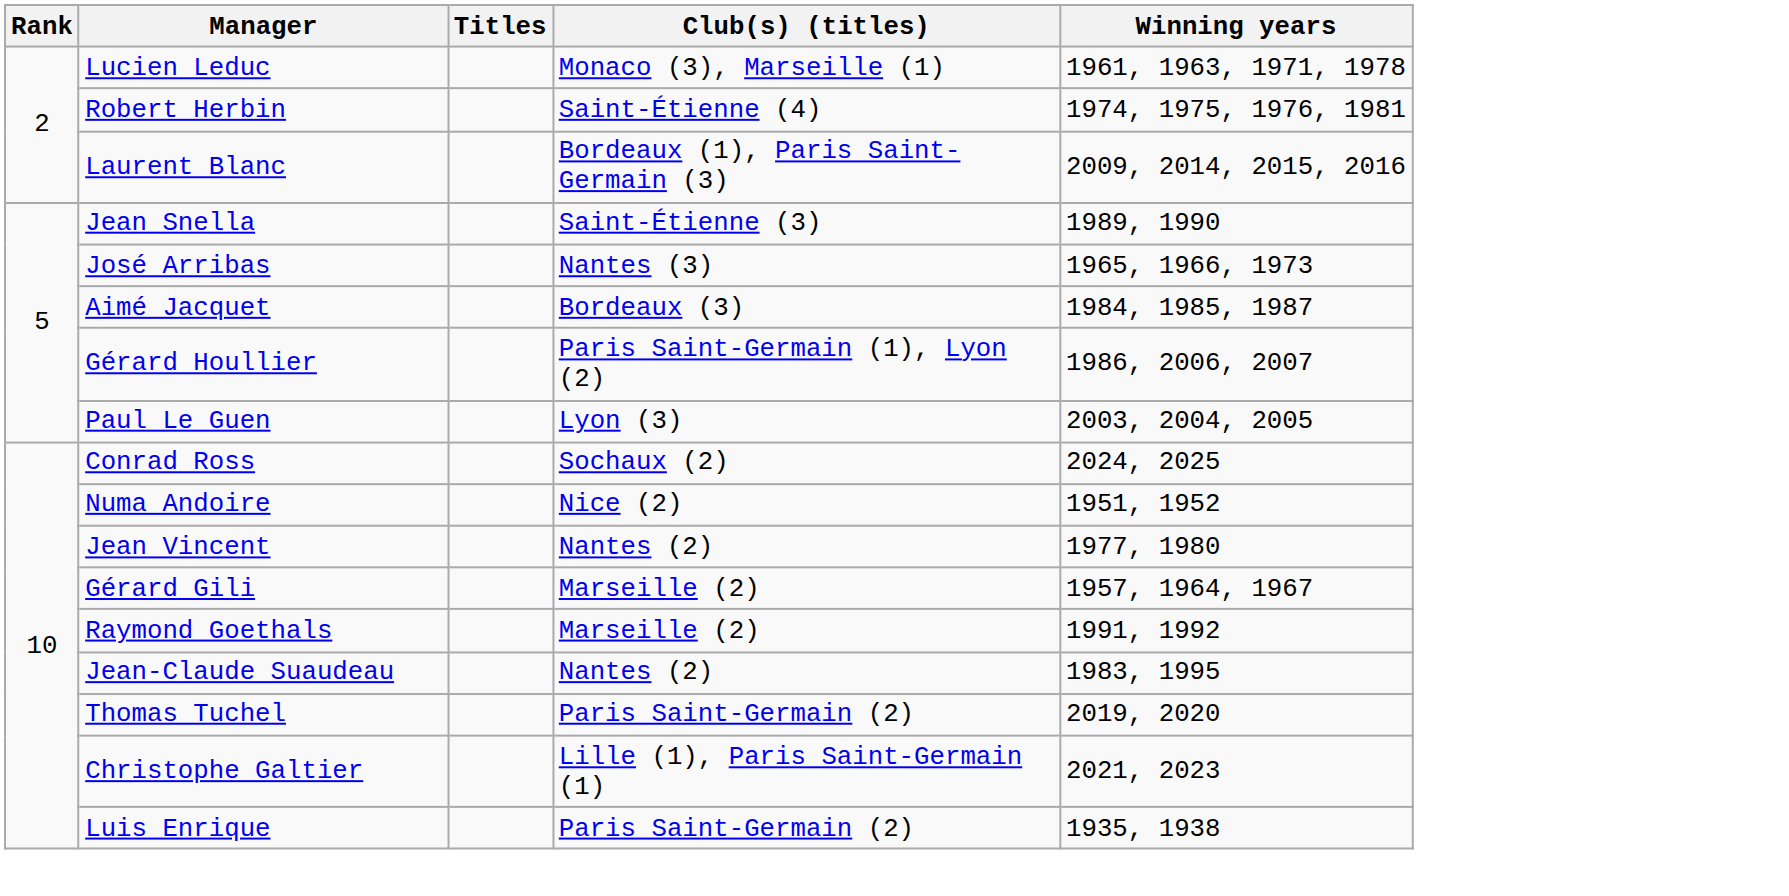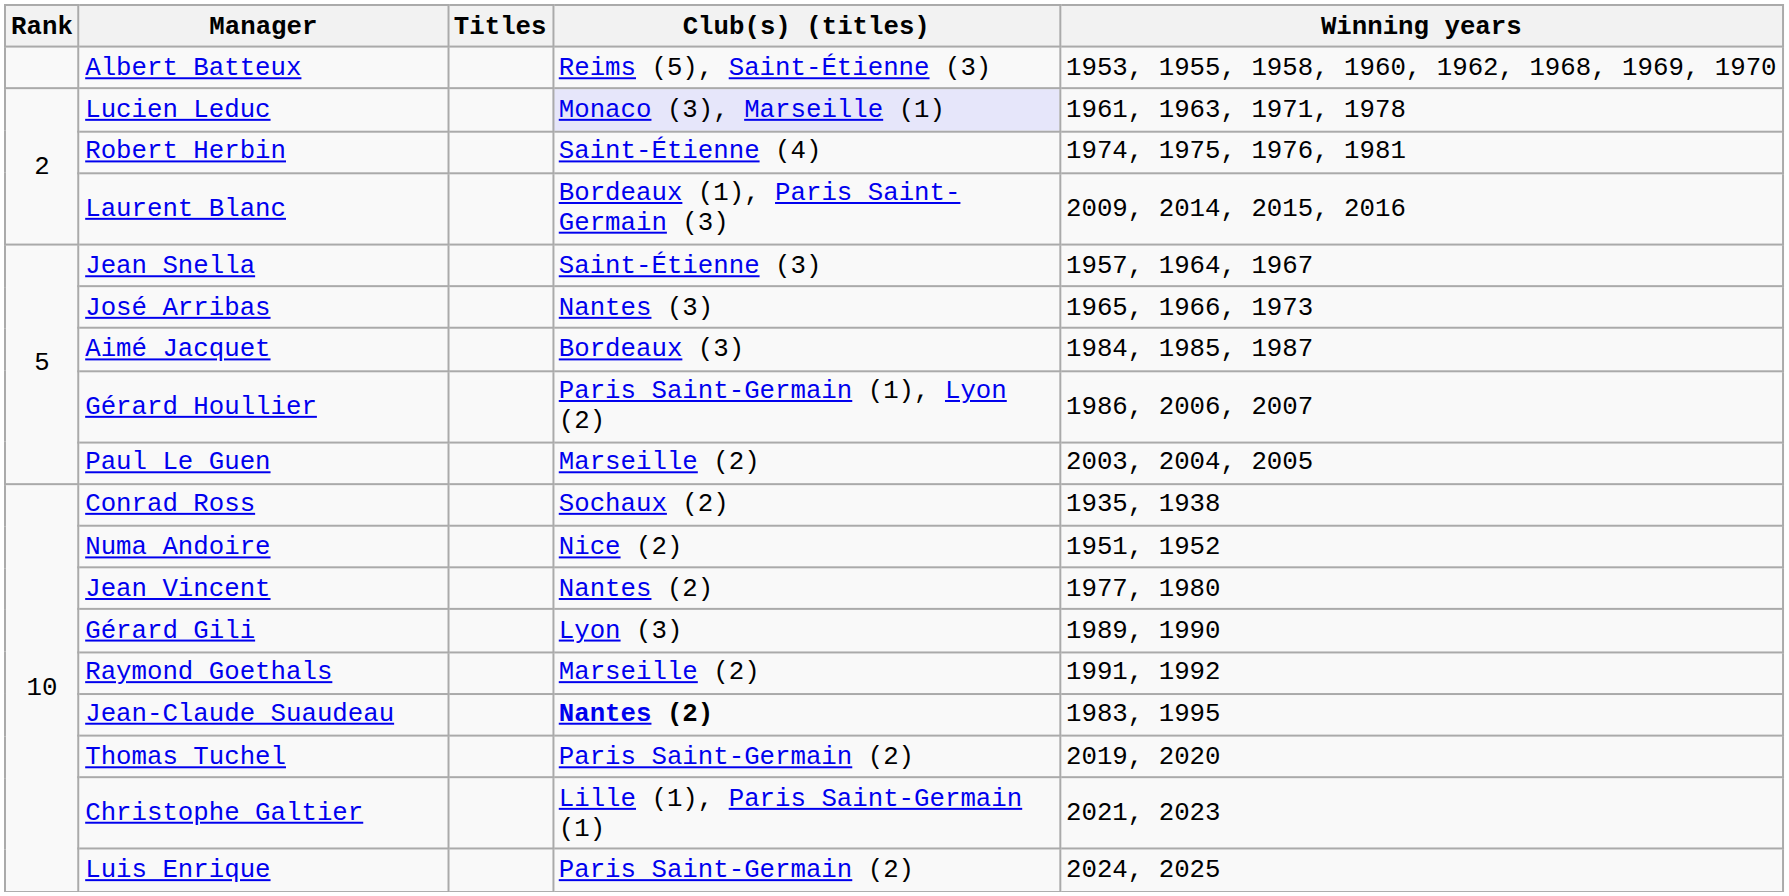+ row: Albert Batteux | Reims (5), Saint-Étienne (3) | 1953, 1955, 1958, 1960, 1962, 1968, 1969, 1970
Lucien Leduc | Club(s) (titles): no background -> lavender background
Jean Snella | Winning years: 1989, 1990 -> 1957, 1964, 1967
Paul Le Guen | Club(s) (titles): Lyon (3) -> Marseille (2)
Conrad Ross | Winning years: 2024, 2025 -> 1935, 1938
Gérard Gili | Club(s) (titles): Marseille (2) -> Lyon (3)
Gérard Gili | Winning years: 1957, 1964, 1967 -> 1989, 1990
Jean-Claude Suaudeau | Club(s) (titles): normal -> bold
Luis Enrique | Winning years: 1935, 1938 -> 2024, 2025
